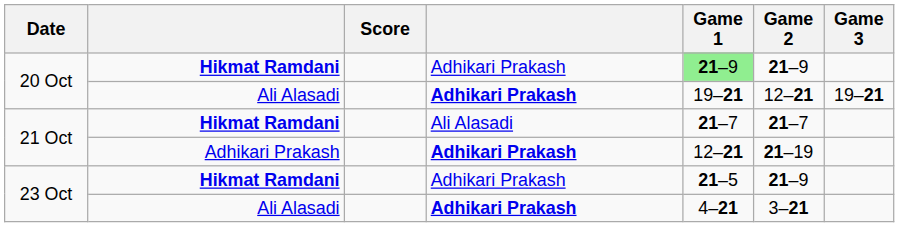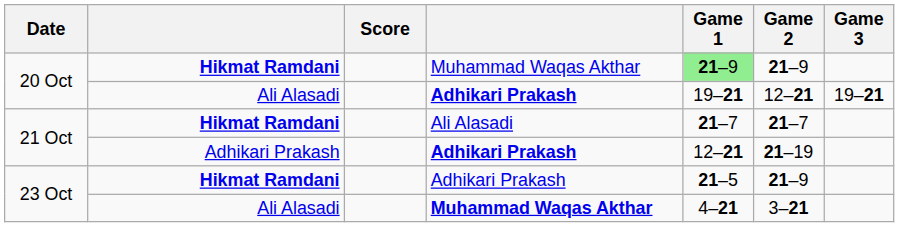20 Oct / Hikmat Ramdani | column 4: Adhikari Prakash -> Muhammad Waqas Akthar
23 Oct / Ali Alasadi | column 4: Adhikari Prakash -> Muhammad Waqas Akthar
